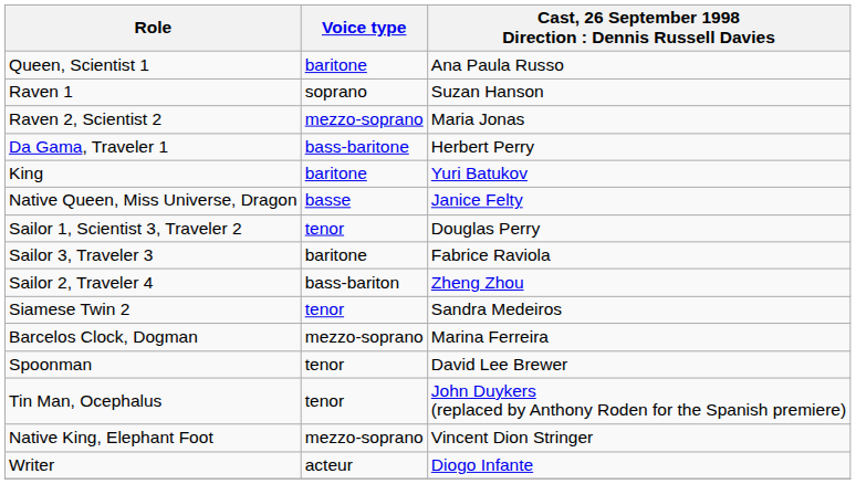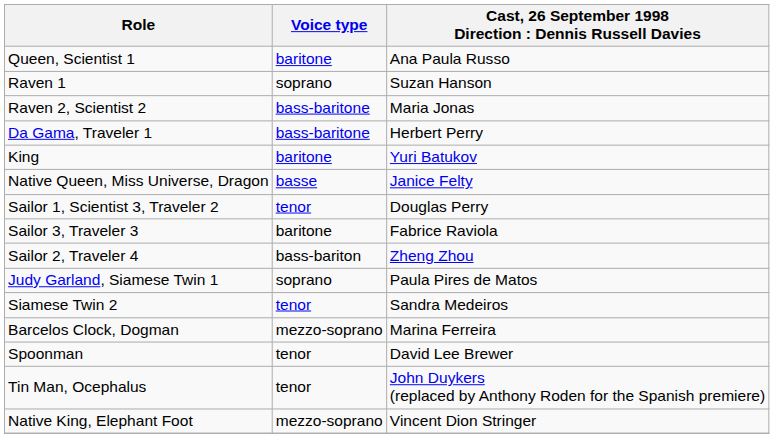Raven 2, Scientist 2 | Voice type: mezzo-soprano -> bass-baritone
+ row: Judy Garland, Siamese Twin 1 | soprano | Paula Pires de Matos
- row: Writer | acteur | Diogo Infante
